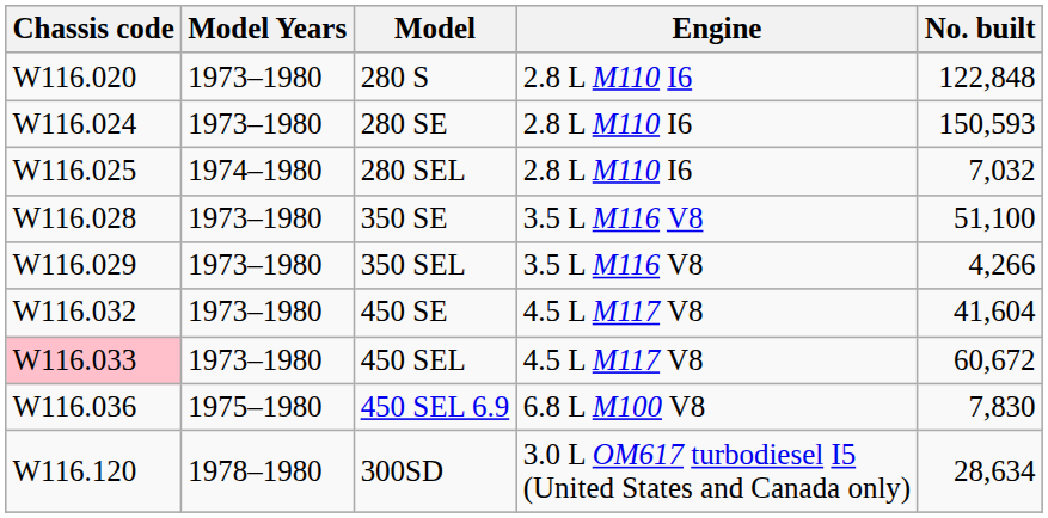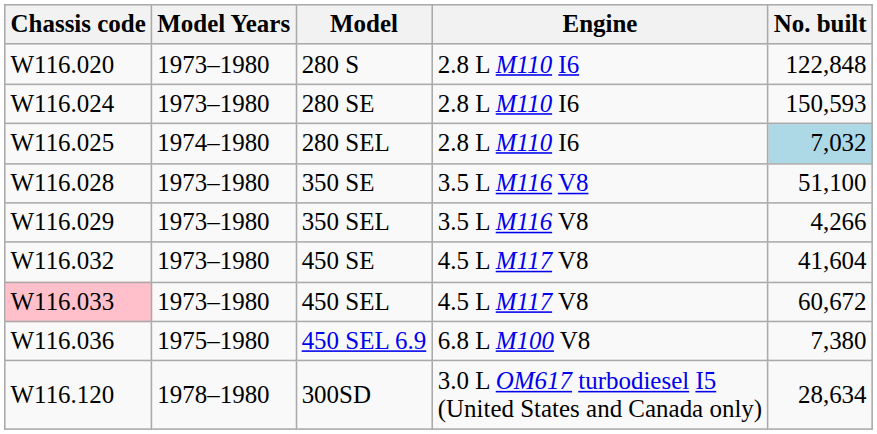280 SEL | No. built: no background -> lightblue background
450 SEL 6.9 | No. built: 7,830 -> 7,380
